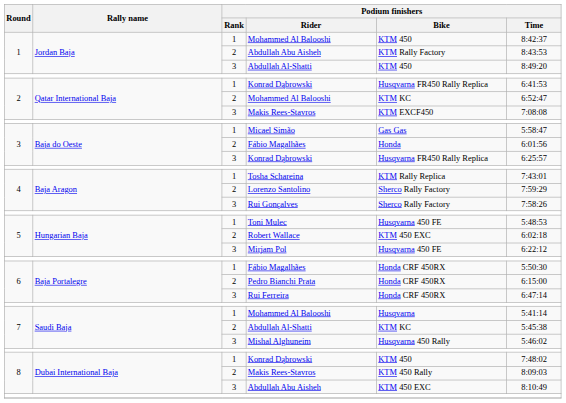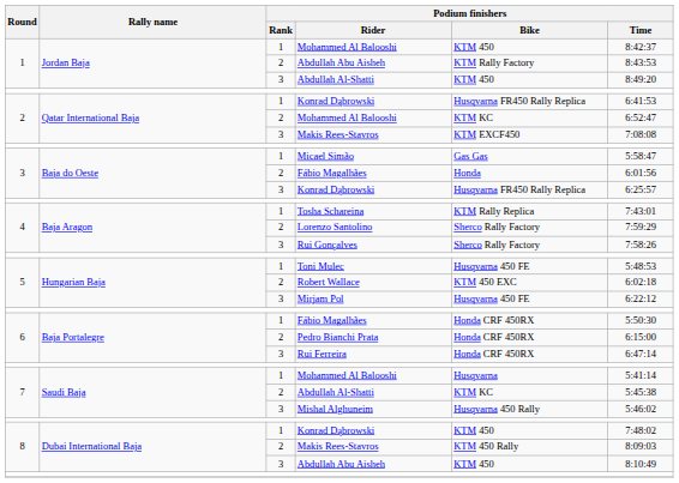8 / Abdullah Abu Aisheh | Podium finishers / Bike: KTM 450 EXC -> KTM 450
